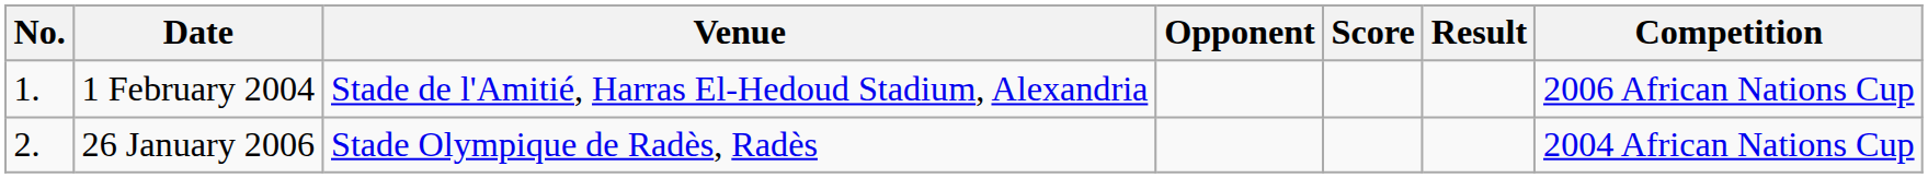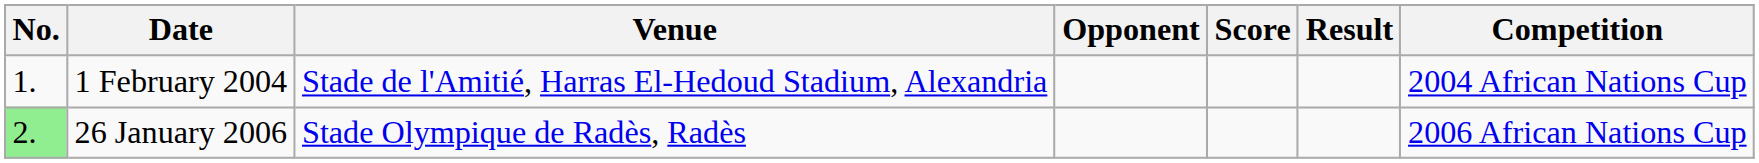1 February 2004 | Competition: 2006 African Nations Cup -> 2004 African Nations Cup
26 January 2006 | No.: no background -> lightgreen background
26 January 2006 | Competition: 2004 African Nations Cup -> 2006 African Nations Cup
